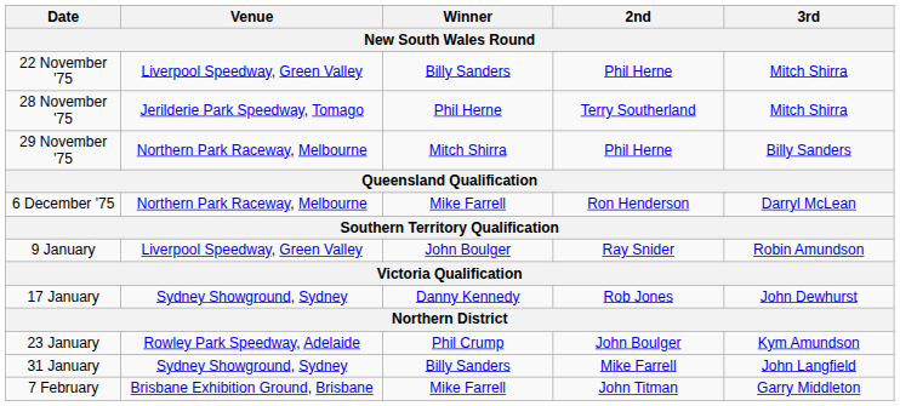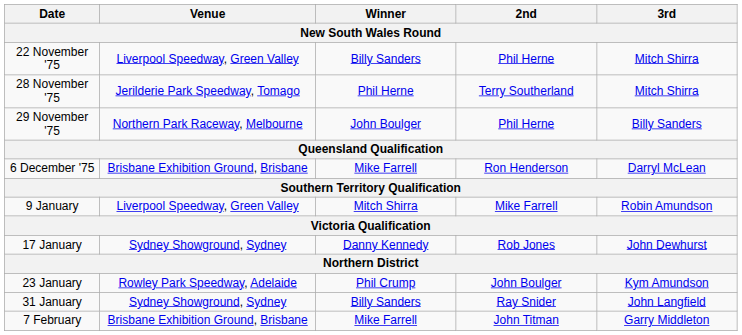29 November '75 | Winner: Mitch Shirra -> John Boulger
6 December '75 | Venue: Northern Park Raceway, Melbourne -> Brisbane Exhibition Ground, Brisbane
9 January | Winner: John Boulger -> Mitch Shirra
9 January | 2nd: Ray Snider -> Mike Farrell
31 January | 2nd: Mike Farrell -> Ray Snider
